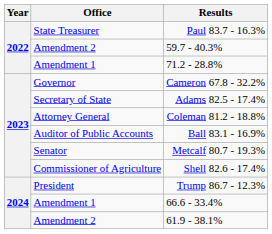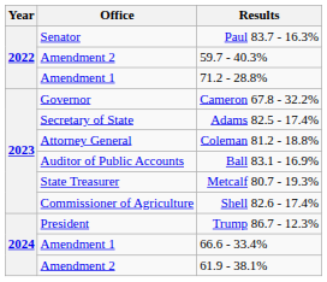Paul 83.7 - 16.3% | Office: State Treasurer -> Senator
Metcalf 80.7 - 19.3% | Office: Senator -> State Treasurer
